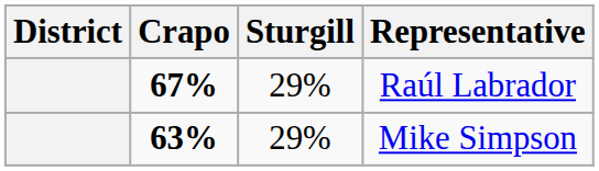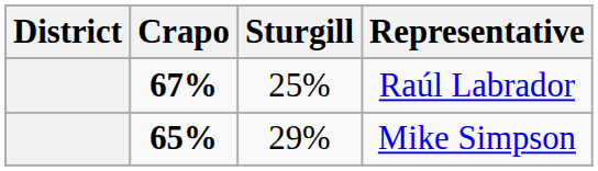Raúl Labrador | Sturgill: 29% -> 25%
Mike Simpson | Crapo: 63% -> 65%
